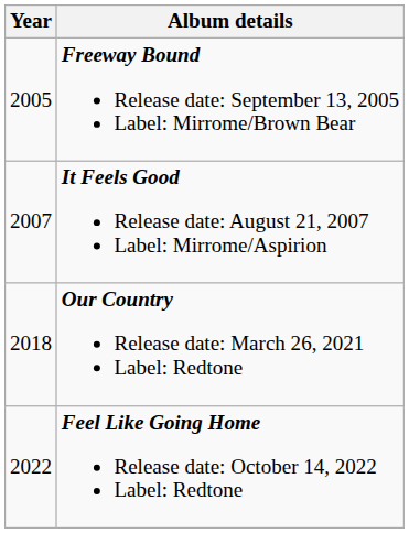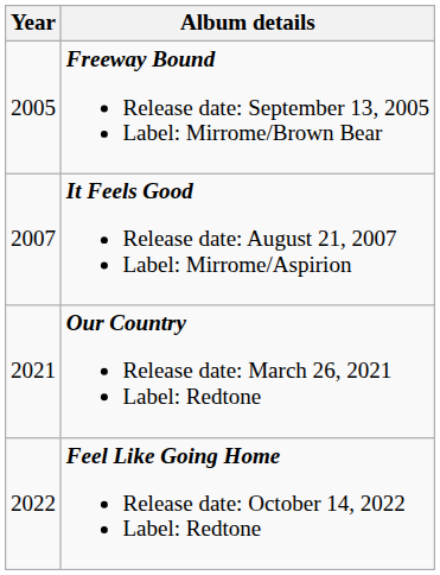Our Country Release date: March 26, 2021 Label: Redtone | Year: 2018 -> 2021
